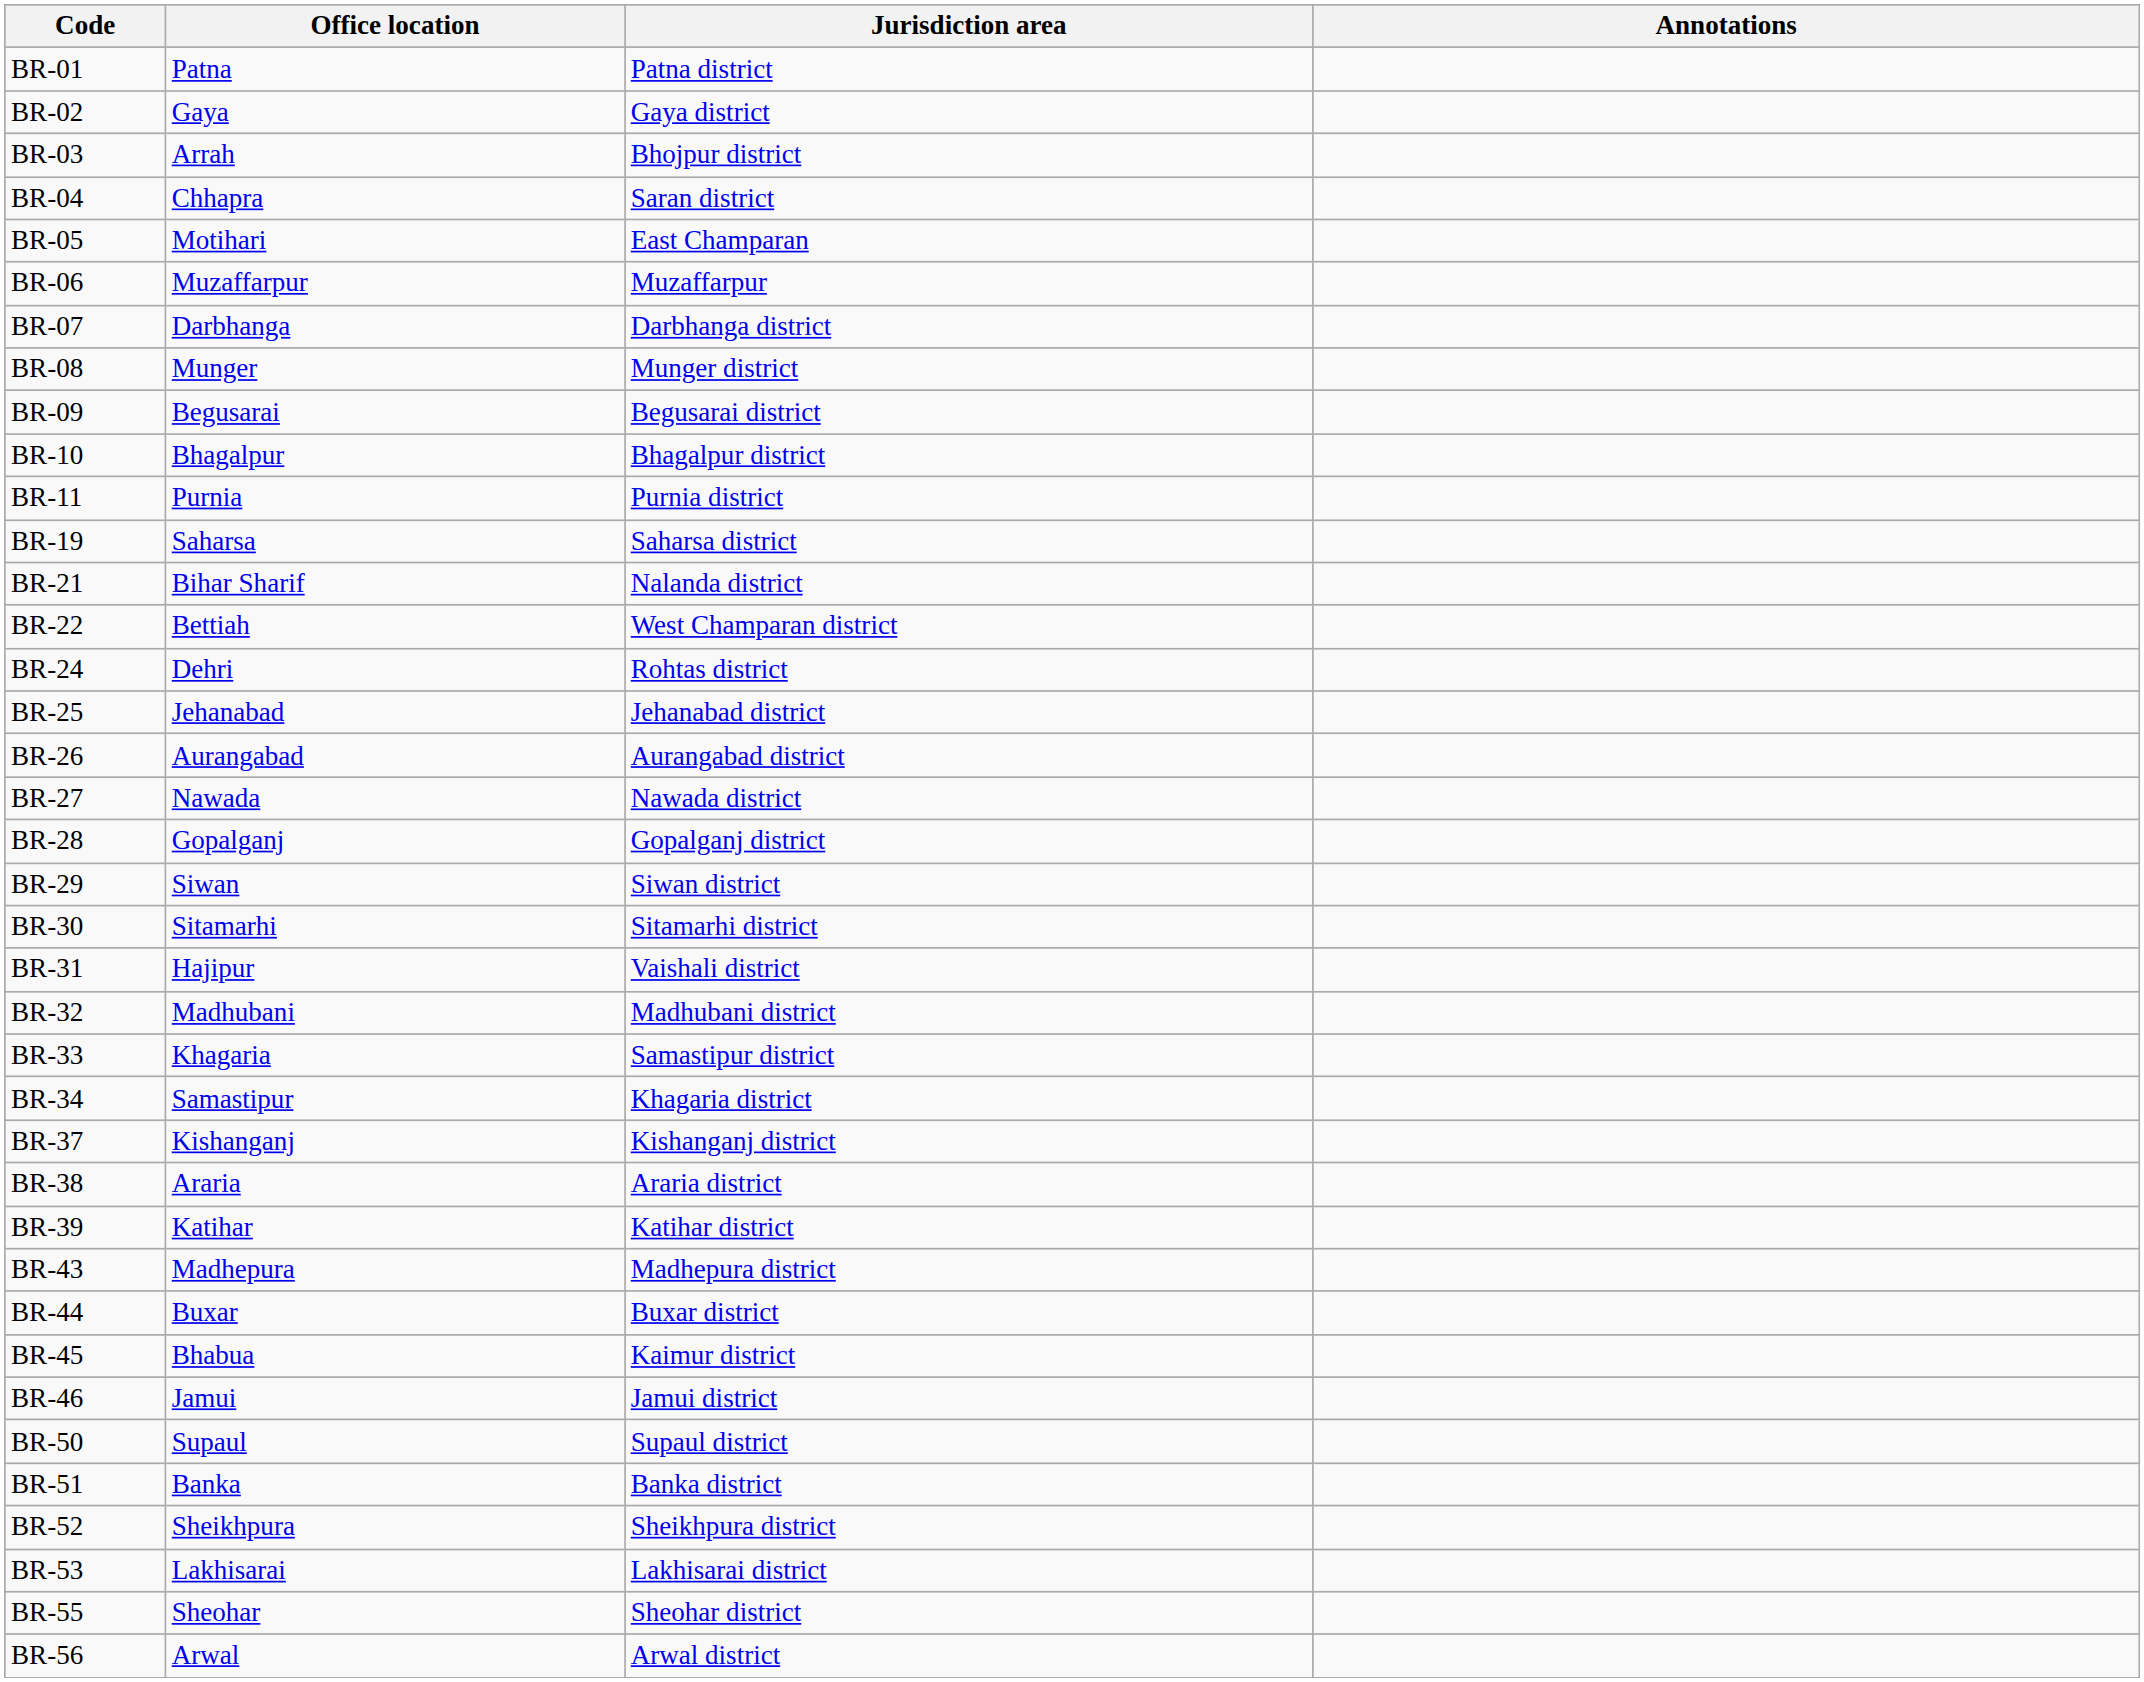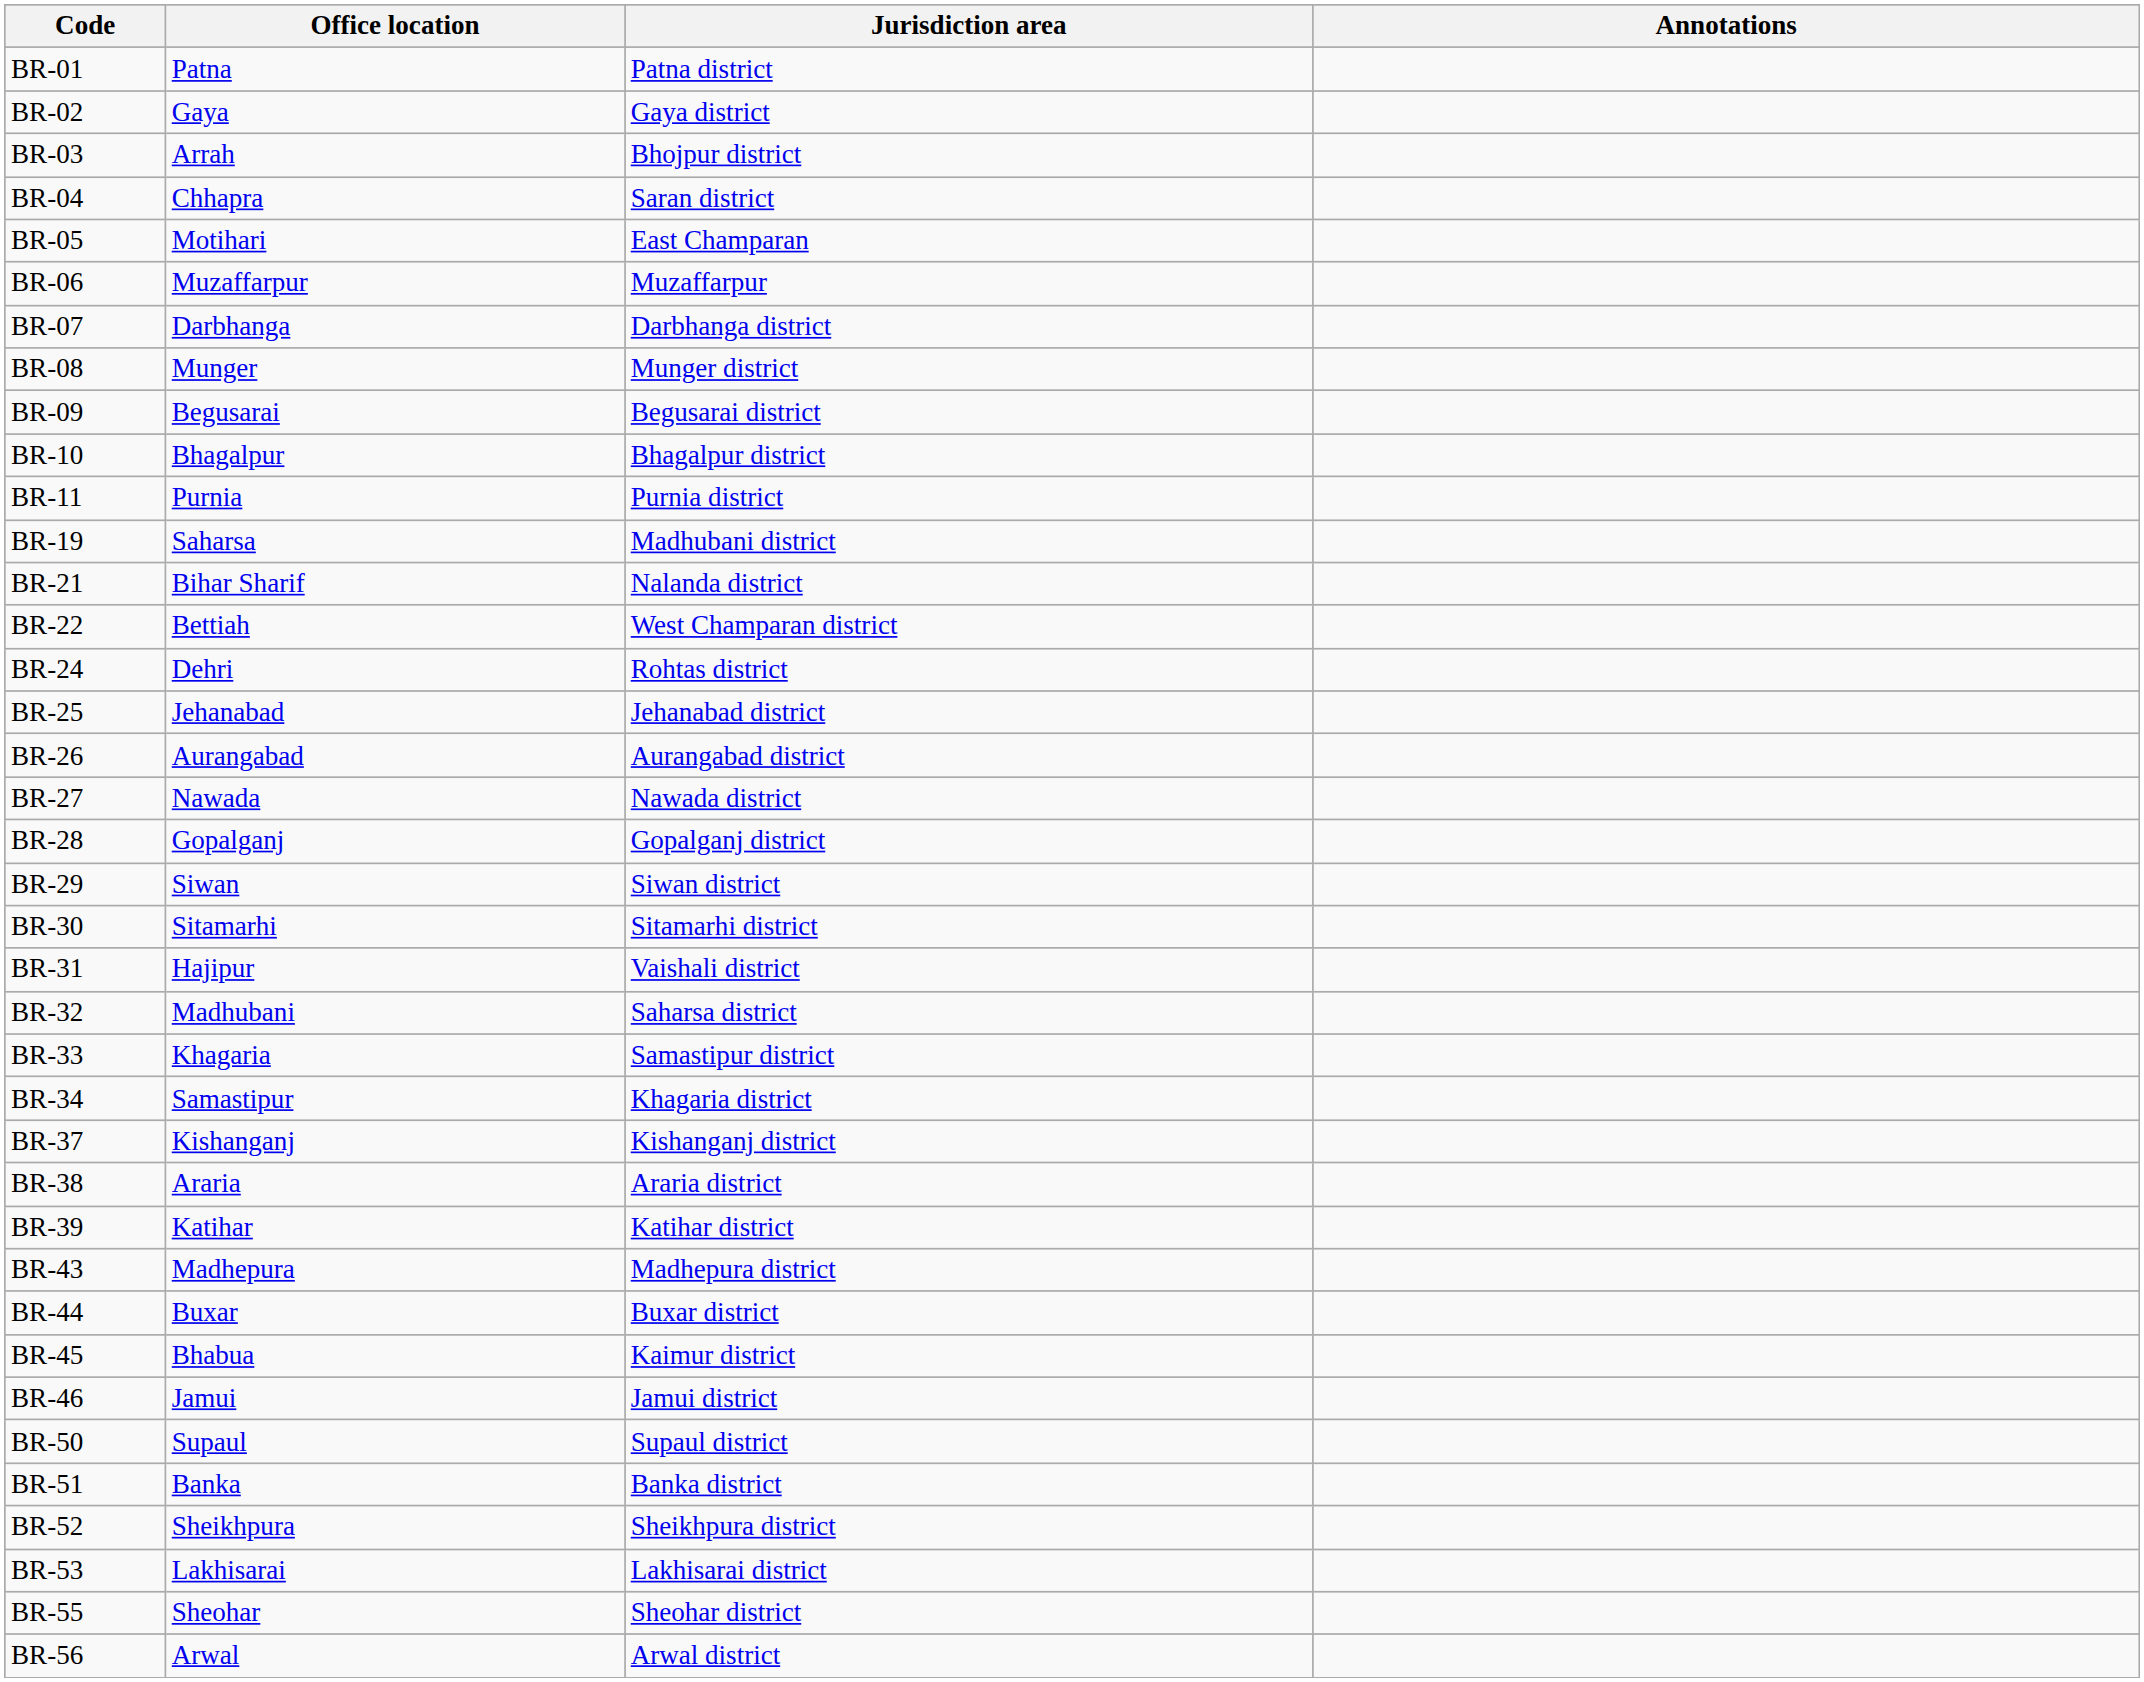BR-19 | Jurisdiction area: Saharsa district -> Madhubani district
BR-32 | Jurisdiction area: Madhubani district -> Saharsa district
